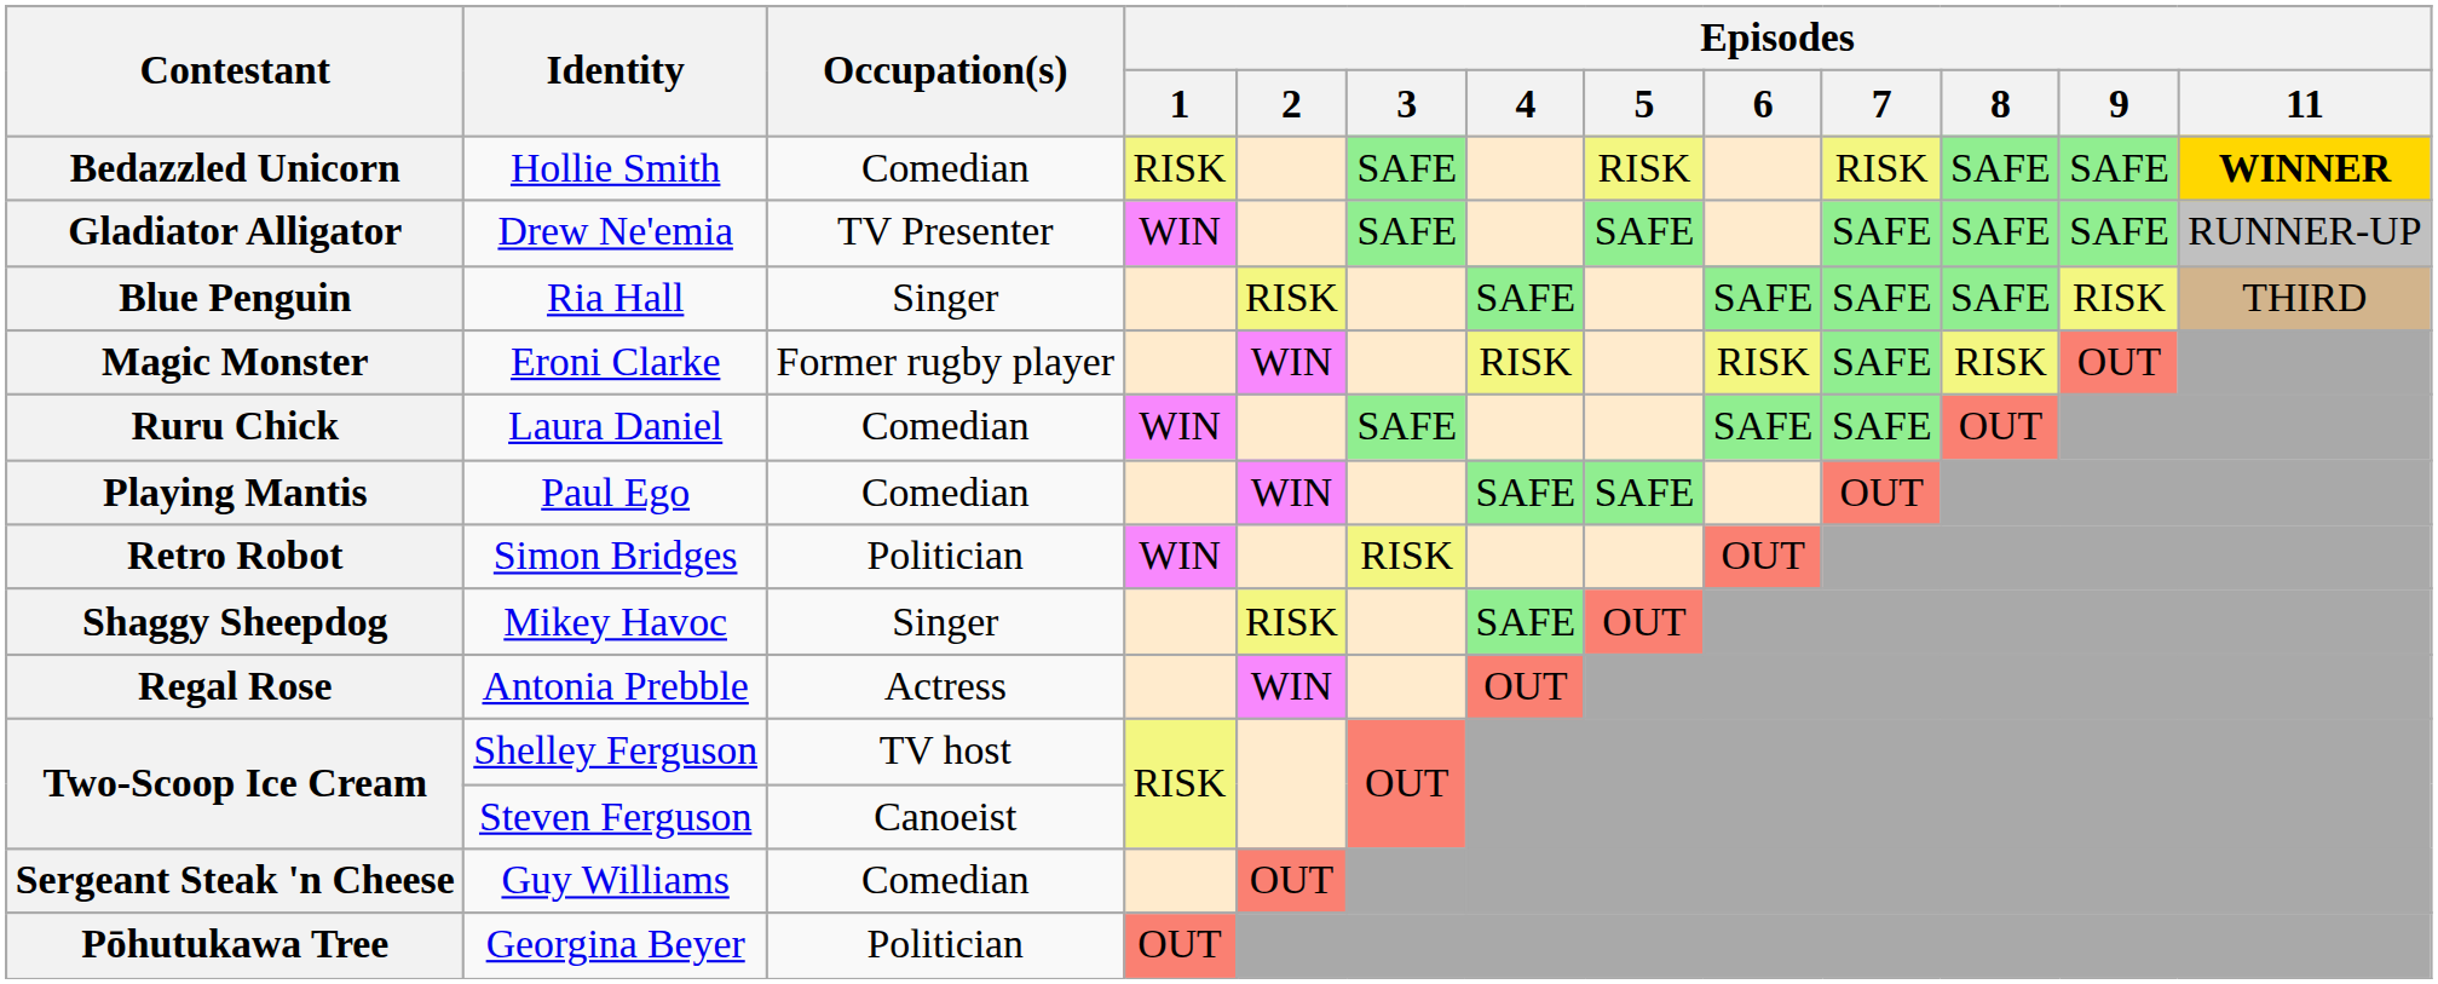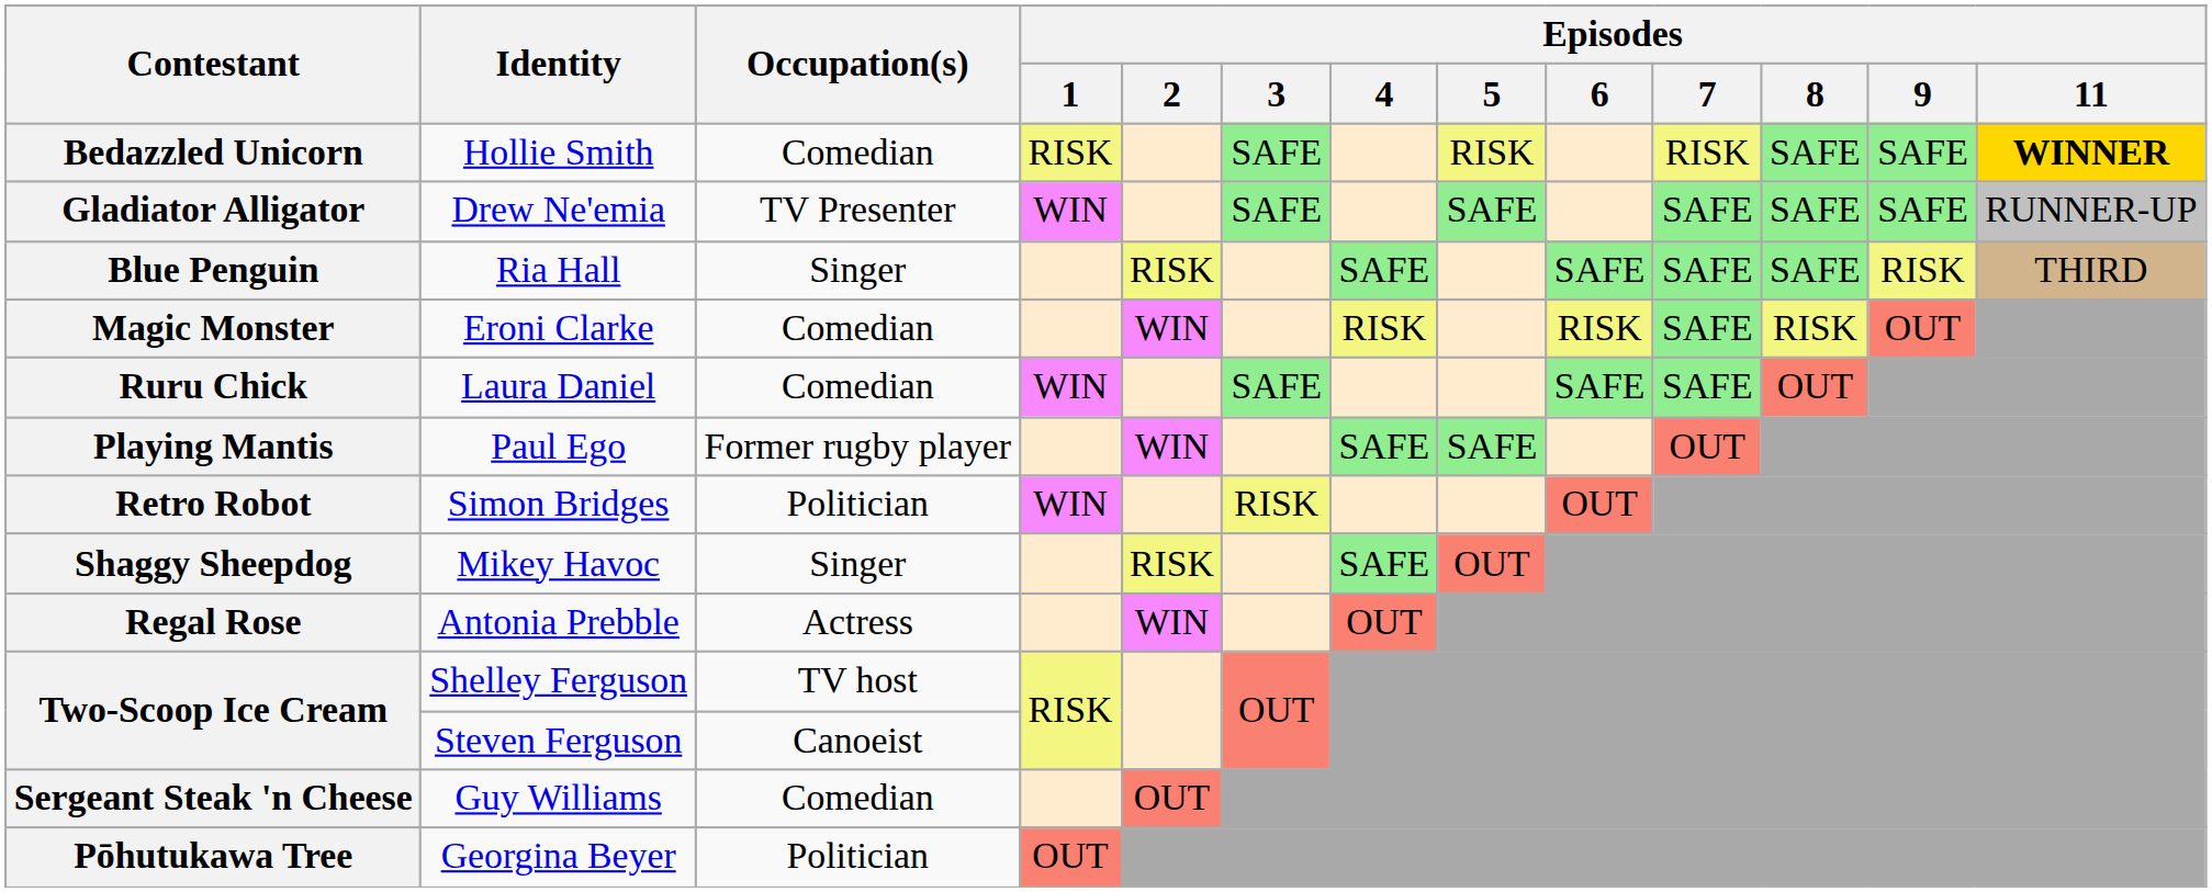Magic Monster | Occupation(s): Former rugby player -> Comedian
Playing Mantis | Occupation(s): Comedian -> Former rugby player
